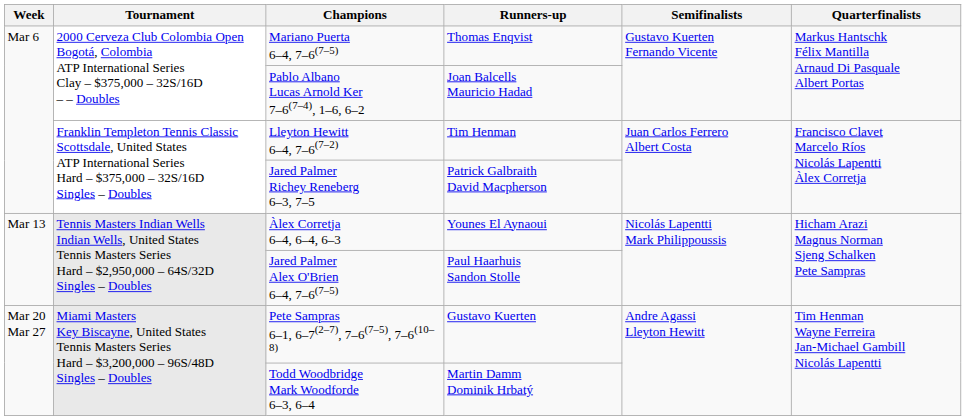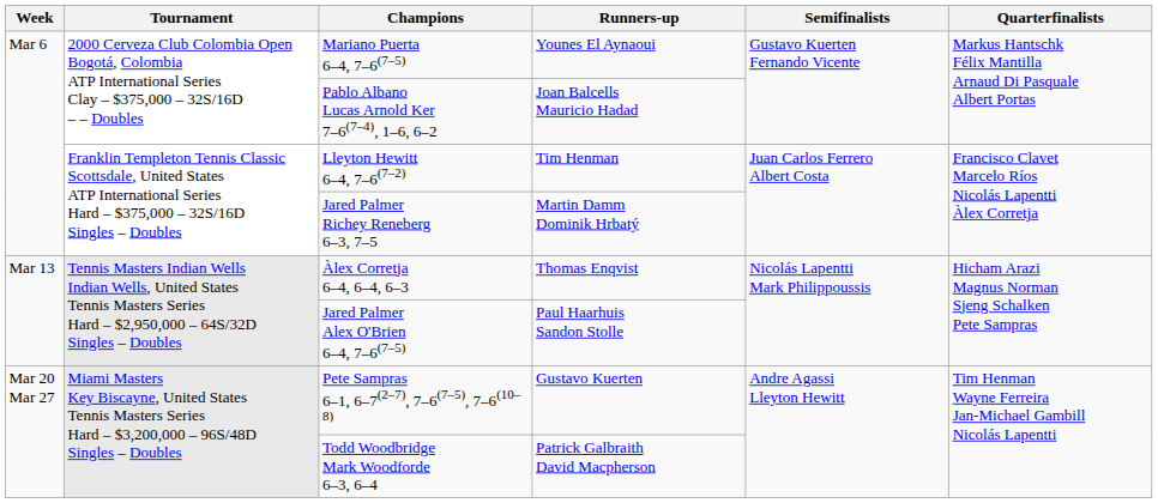Mariano Puerta 6–4, 7–6(7–5) | Runners-up: Thomas Enqvist -> Younes El Aynaoui
Jared Palmer Richey Reneberg 6–3, 7–5 | Runners-up: Patrick Galbraith David Macpherson -> Martin Damm Dominik Hrbatý
Àlex Corretja 6–4, 6–4, 6–3 | Runners-up: Younes El Aynaoui -> Thomas Enqvist
Todd Woodbridge Mark Woodforde 6–3, 6–4 | Runners-up: Martin Damm Dominik Hrbatý -> Patrick Galbraith David Macpherson
